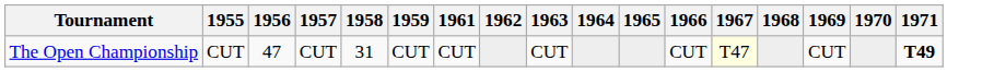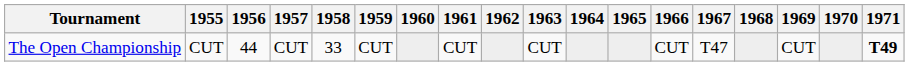+ column: 1960
The Open Championship | 1956: 47 -> 44
The Open Championship | 1958: 31 -> 33
The Open Championship | 1967: lightyellow background -> no background
